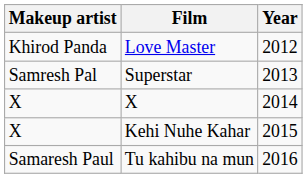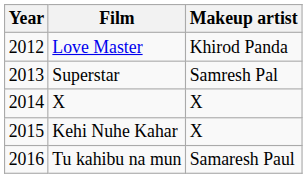columns swapped: Year <-> Makeup artist
